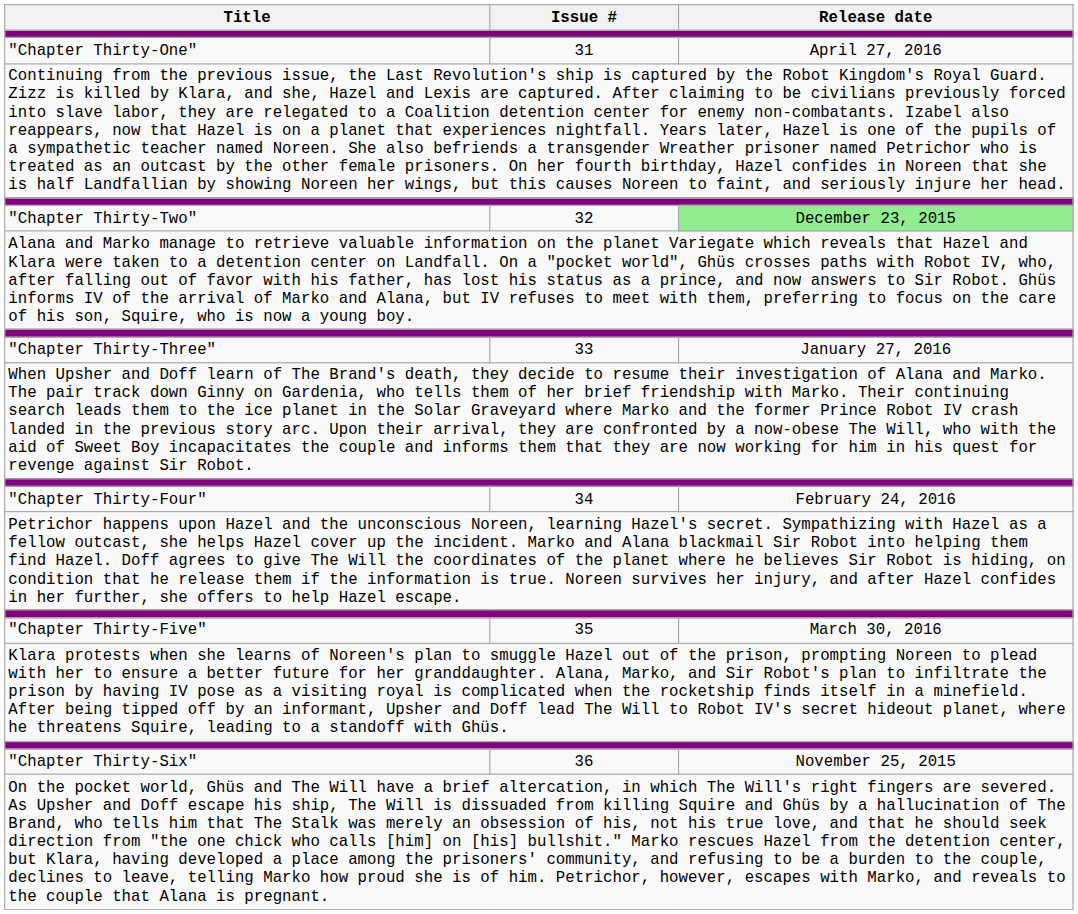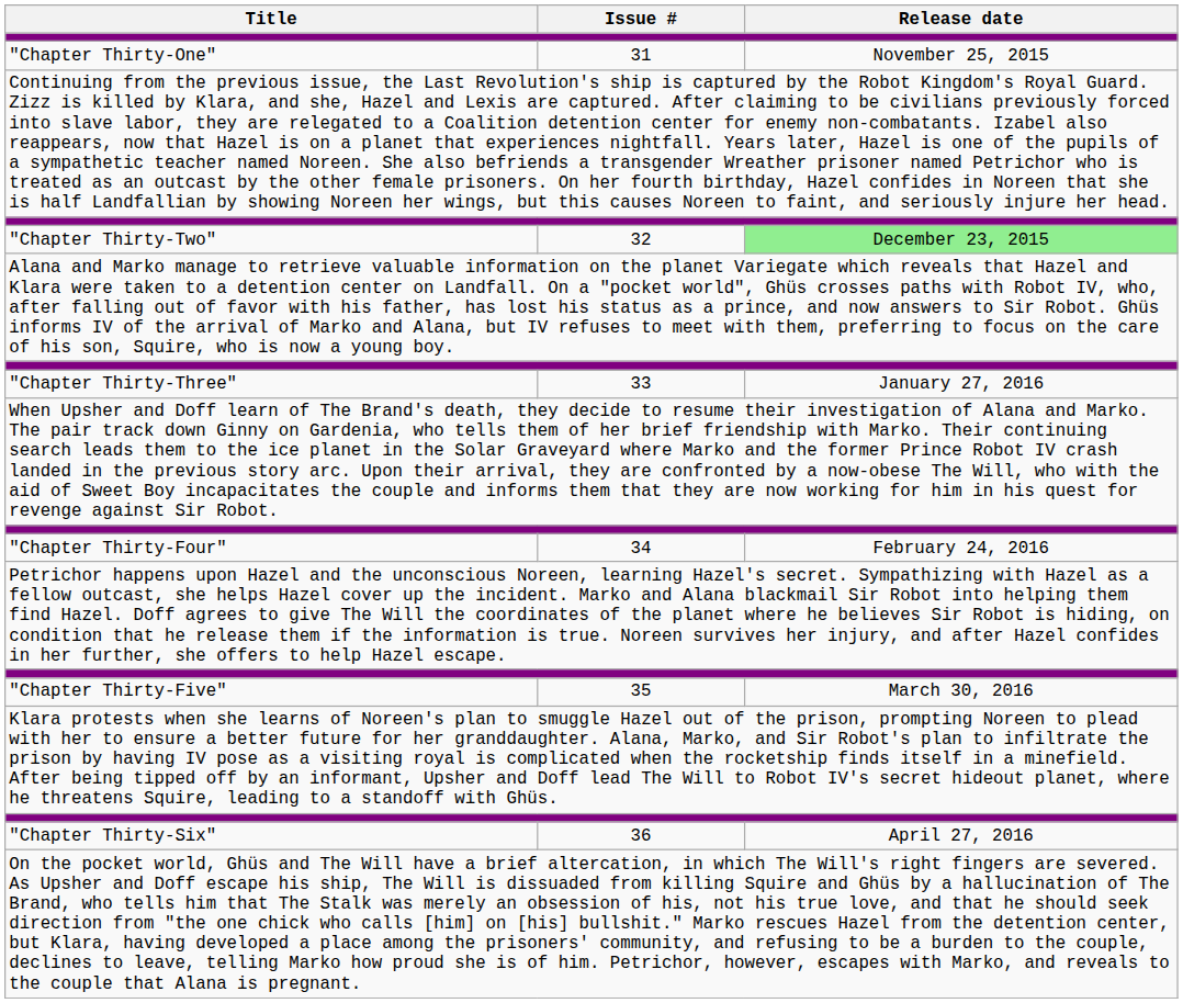"Chapter Thirty-One" | Release date: April 27, 2016 -> November 25, 2015
"Chapter Thirty-Six" | Release date: November 25, 2015 -> April 27, 2016
